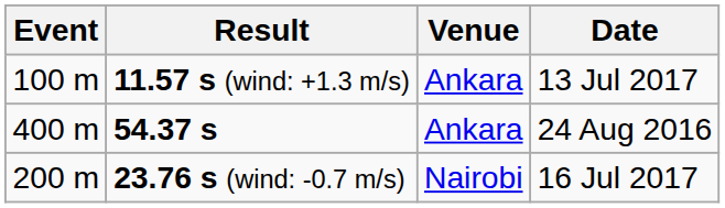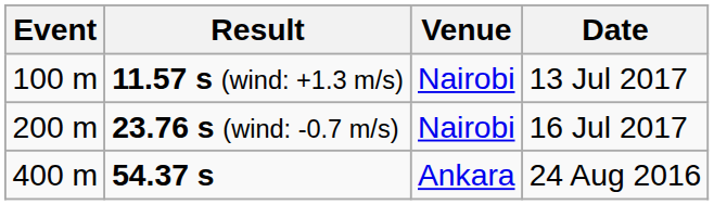11.57 s (wind: +1.3 m/s) | Venue: Ankara -> Nairobi
rows swapped: 23.76 s (wind: -0.7 m/s) <-> 54.37 s
